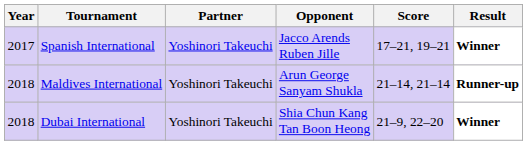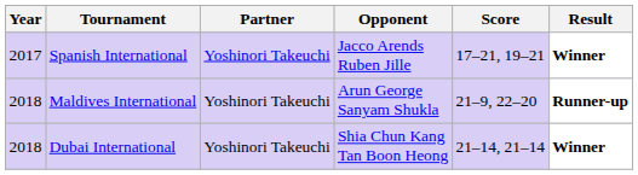Maldives International | Score: 21–14, 21–14 -> 21–9, 22–20
Dubai International | Score: 21–9, 22–20 -> 21–14, 21–14
